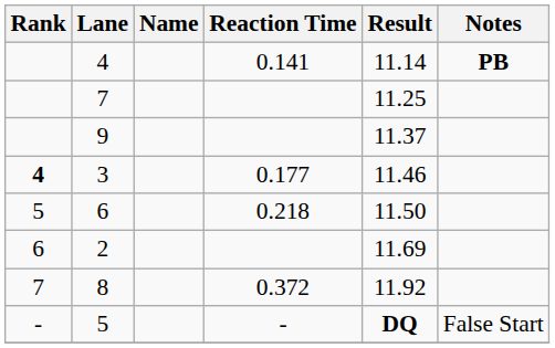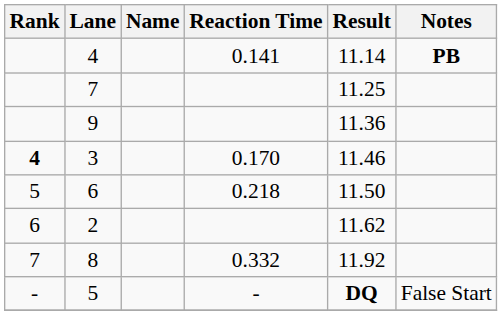9 | Result: 11.37 -> 11.36
3 | Reaction Time: 0.177 -> 0.170
2 | Result: 11.69 -> 11.62
8 | Reaction Time: 0.372 -> 0.332
